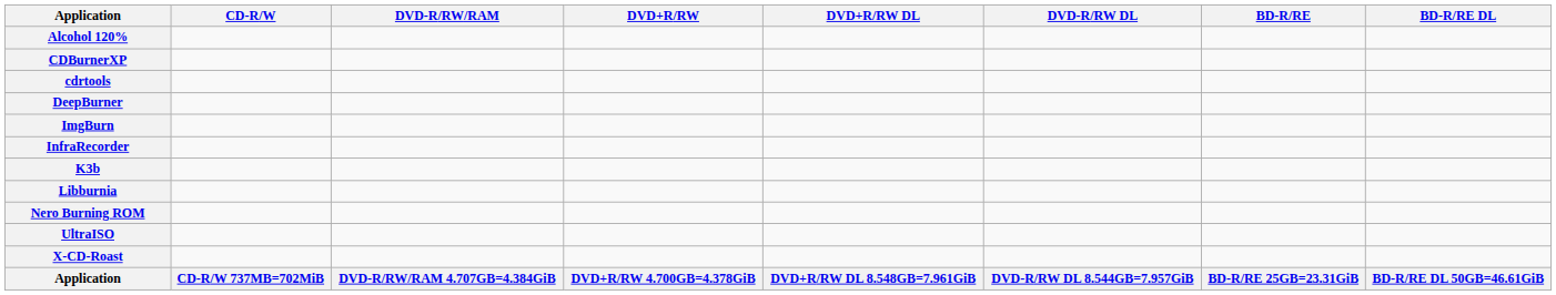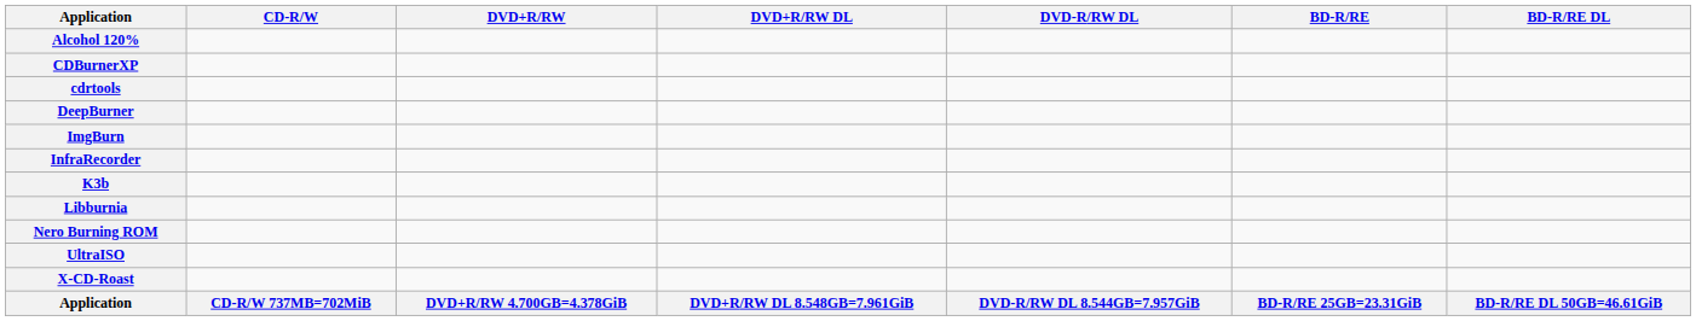- column: DVD-R/RW/RAM | DVD-R/RW/RAM 4.707GB=4.384GiB
